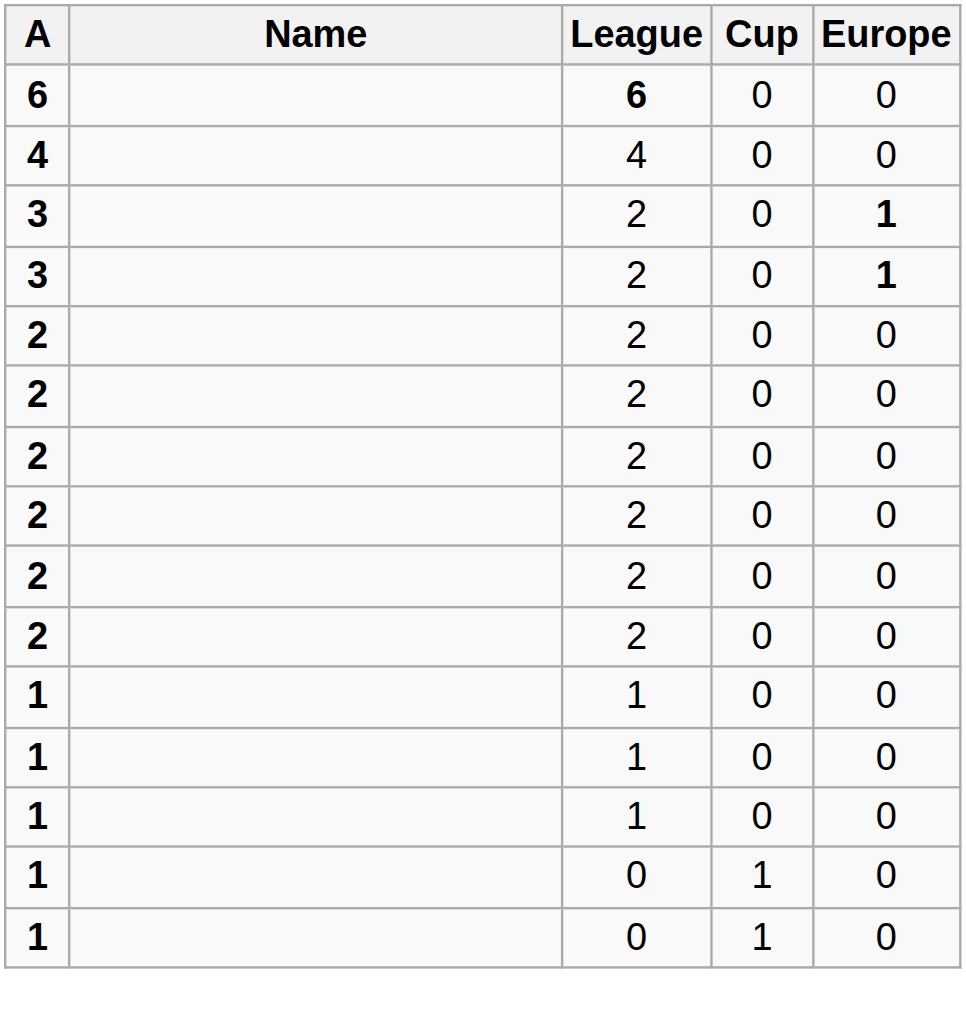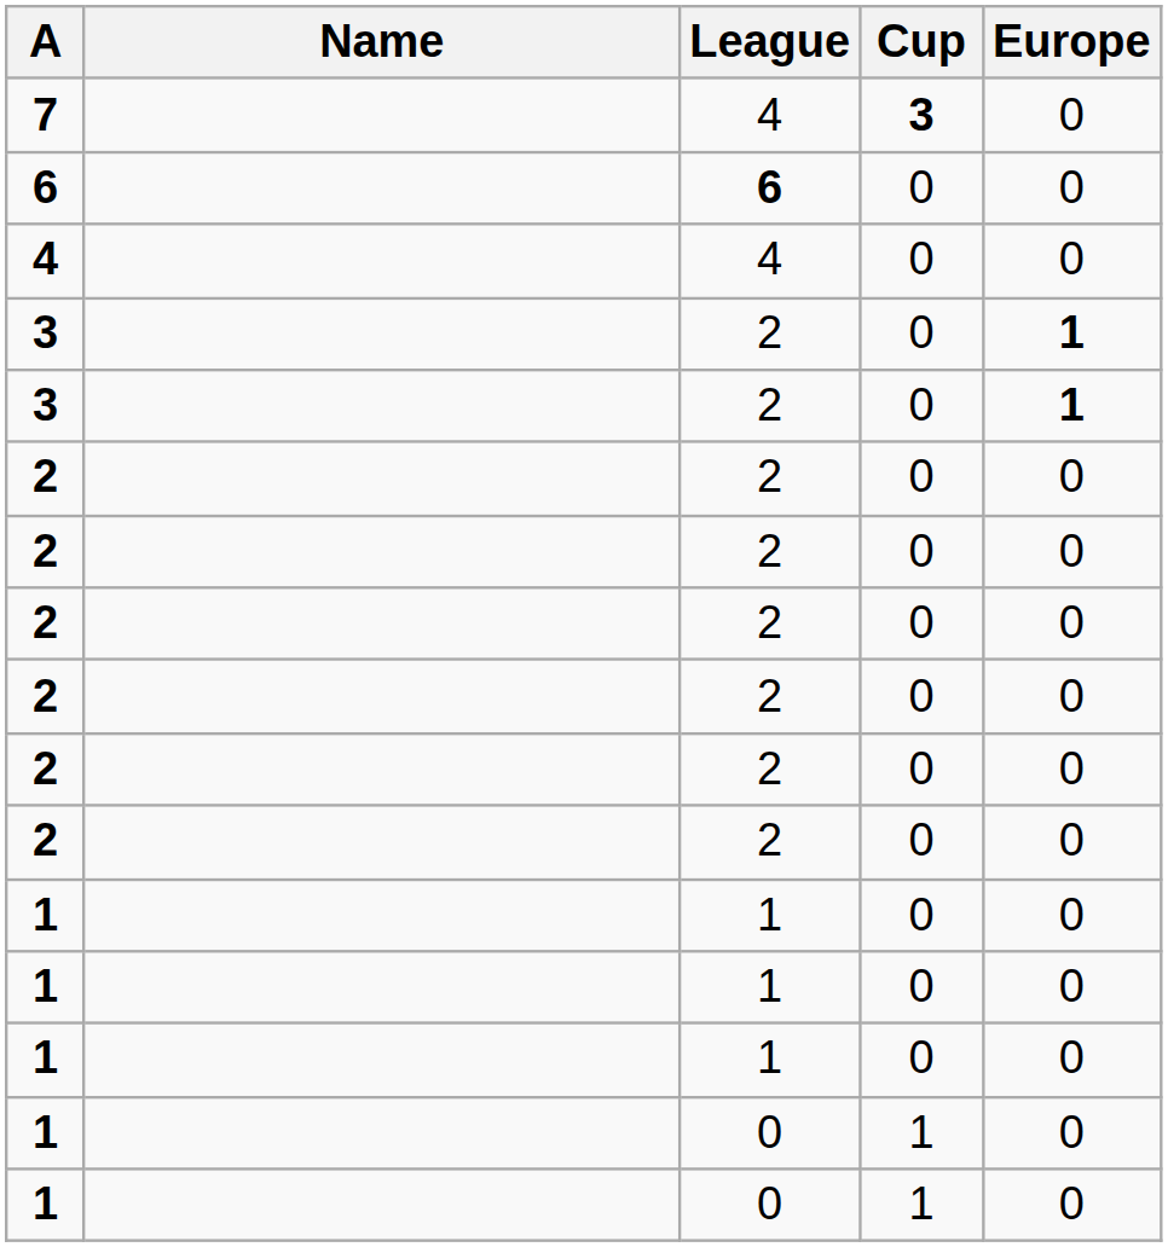+ row: 7 | 4 | 3 | 0
